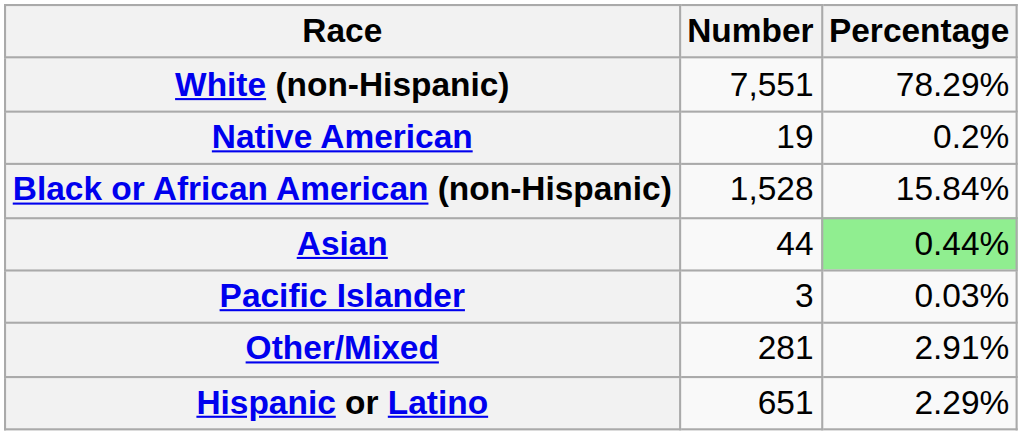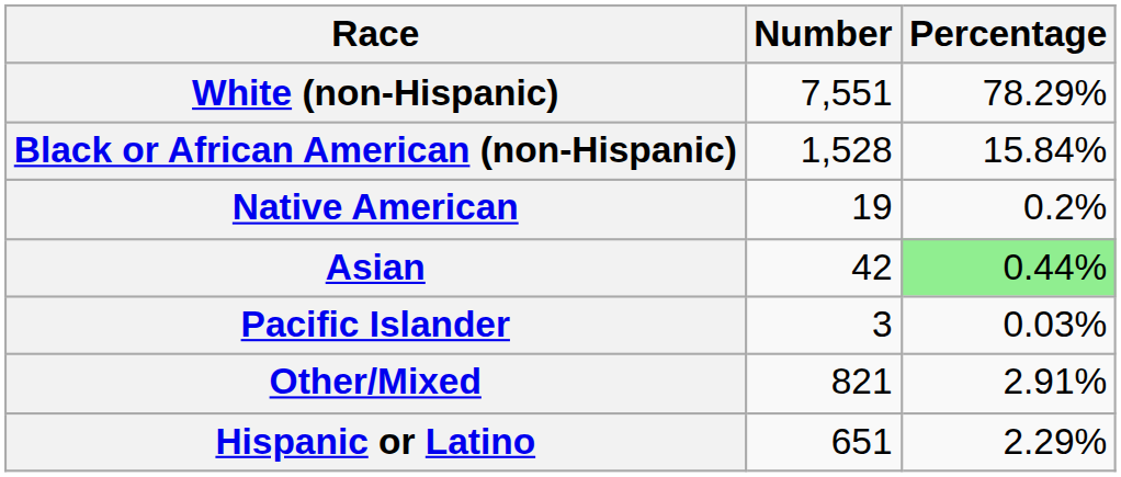rows swapped: Black or African American (non-Hispanic) <-> Native American
Asian | Number: 44 -> 42
Other/Mixed | Number: 281 -> 821
